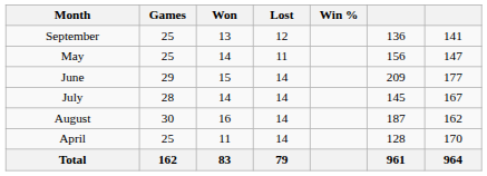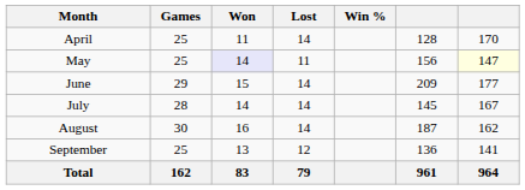rows swapped: April <-> September
May | Won: no background -> lavender background
May | column 7: no background -> lightyellow background
